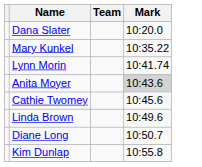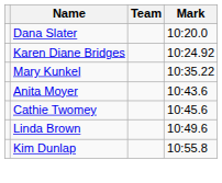+ row: Karen Diane Bridges | 10:24.92
- row: Lynn Morin | 10:41.74
Anita Moyer | Mark: lightgrey background -> no background
- row: Diane Long | 10:50.7
